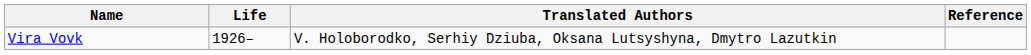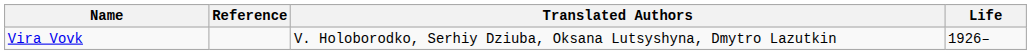columns swapped: Life <-> Reference
